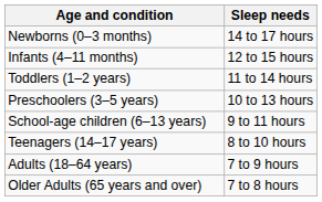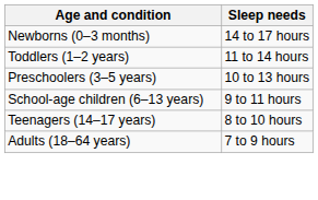- row: Infants (4–11 months) | 12 to 15 hours
- row: Older Adults (65 years and over) | 7 to 8 hours
